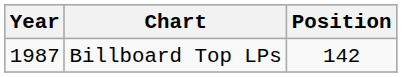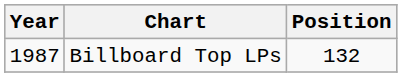Billboard Top LPs | Position: 142 -> 132
